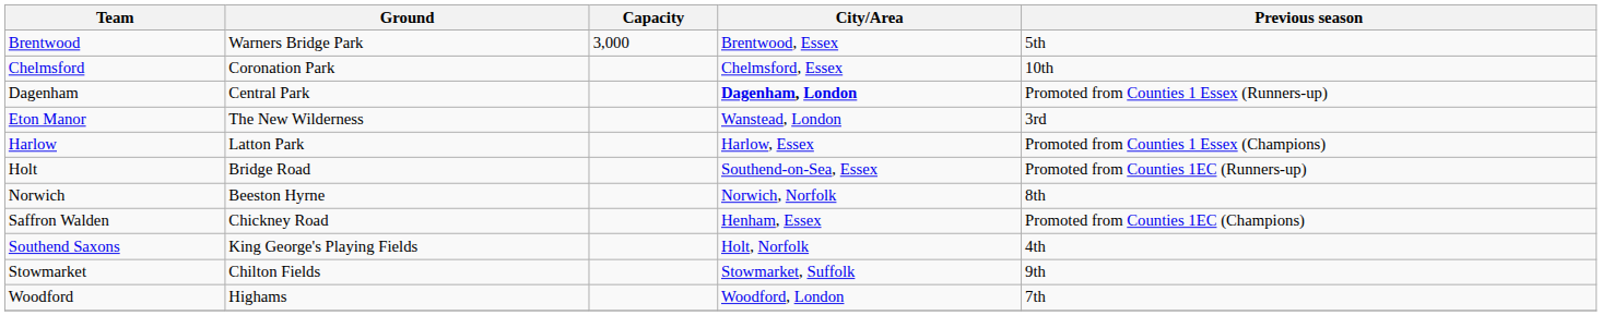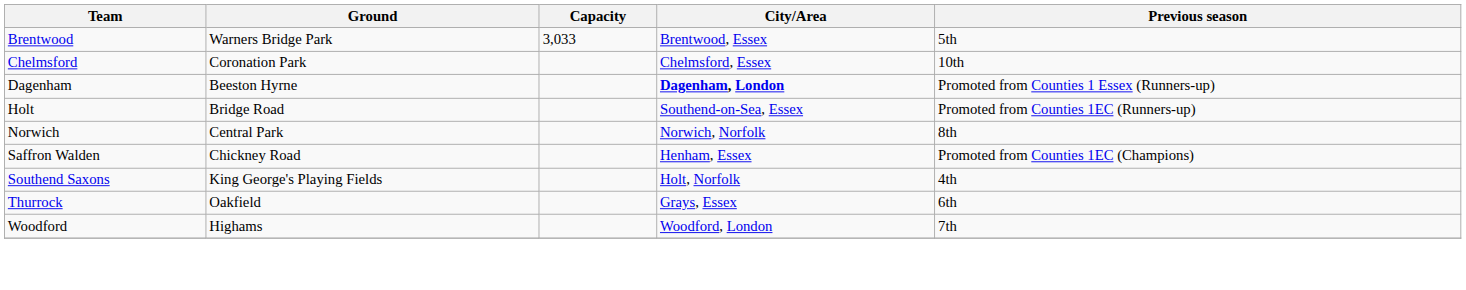Brentwood | Capacity: 3,000 -> 3,033
Dagenham | Ground: Central Park -> Beeston Hyrne
- row: Eton Manor | The New Wilderness | Wanstead, London | 3rd
- row: Harlow | Latton Park | Harlow, Essex | Promoted from Counties 1 Essex (Champions)
Norwich | Ground: Beeston Hyrne -> Central Park
- row: Stowmarket | Chilton Fields | Stowmarket, Suffolk | 9th
+ row: Thurrock | Oakfield | Grays, Essex | 6th
